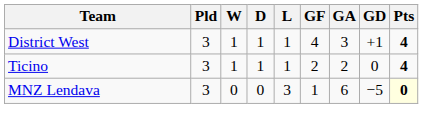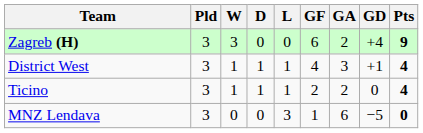+ row: Zagreb (H) | 3 | 3 | 0 | 0 | 6 | 2 | +4 | 9
MNZ Lendava | Pts: lightyellow background -> no background
